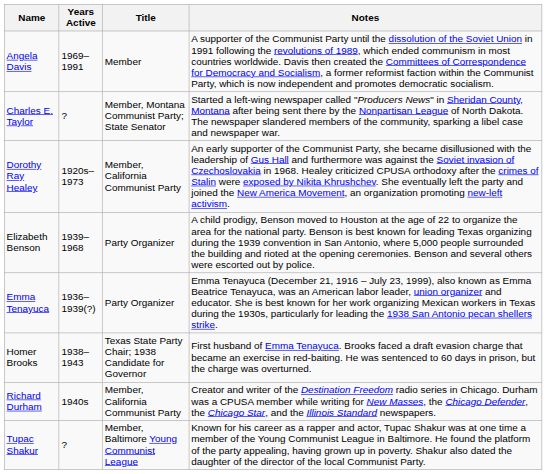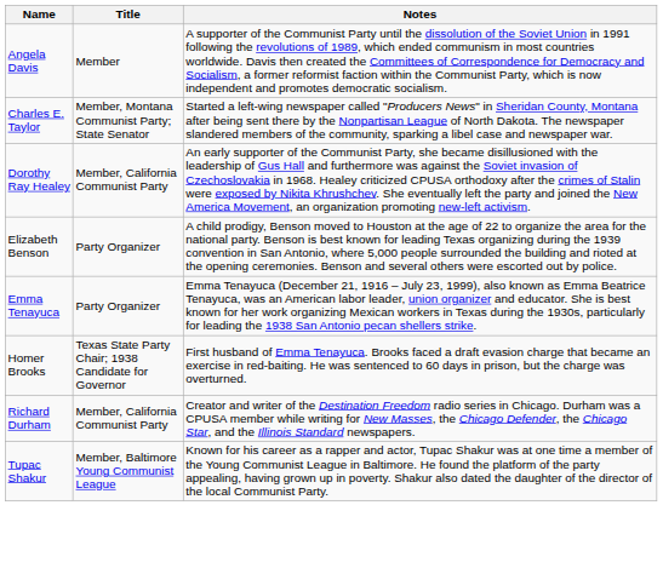- column: Years Active | 1969–1991 | ? | 1920s–1973 | 1939–1968 | 1936–1939(?) | 1938–1943 | 1940s | ?
